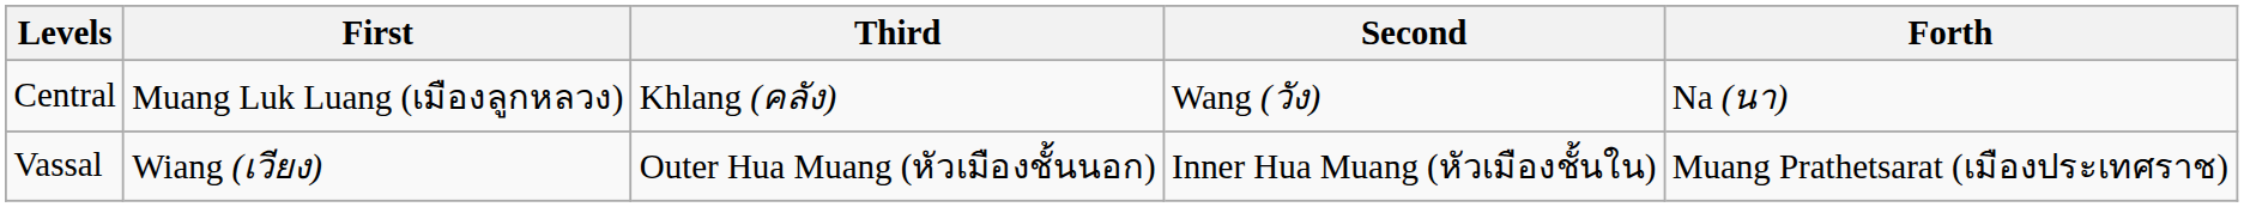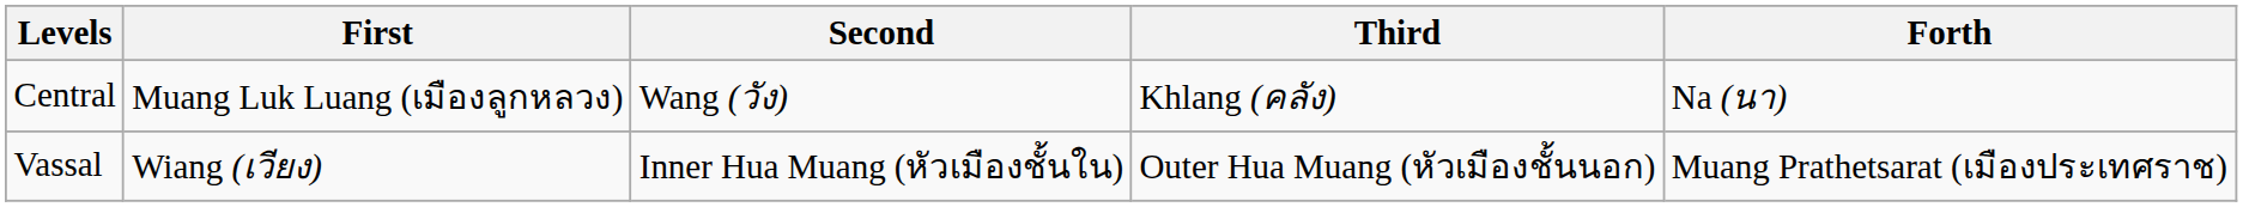columns swapped: Second <-> Third
